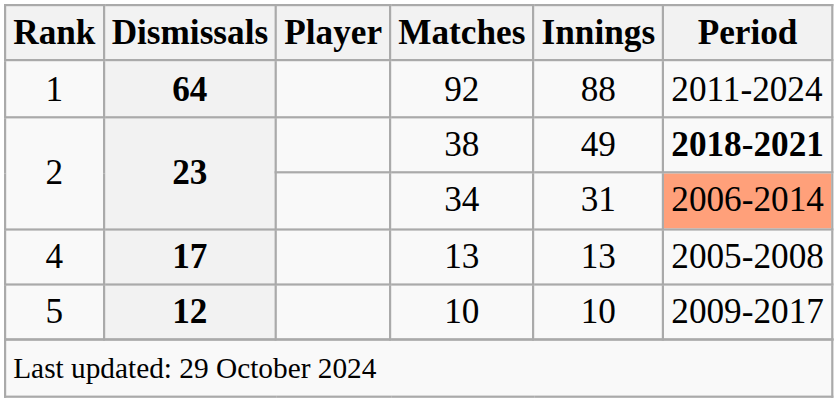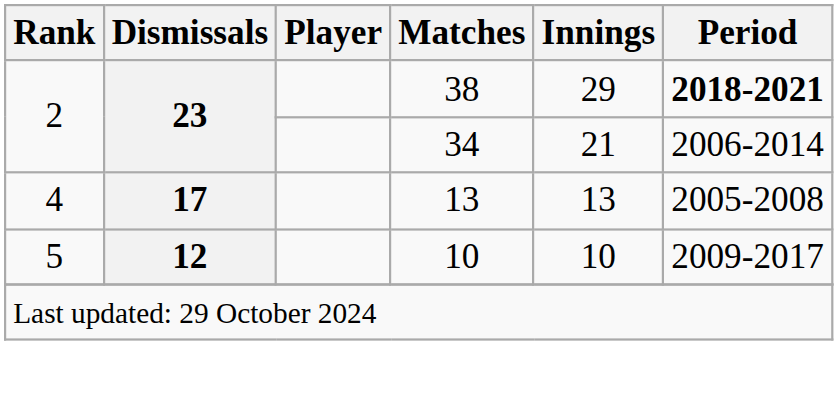- row: 1 | 64 | 92 | 88 | 2011-2024
38 | Innings: 49 -> 29
34 | Innings: 31 -> 21
34 | Period: lightsalmon background -> no background
